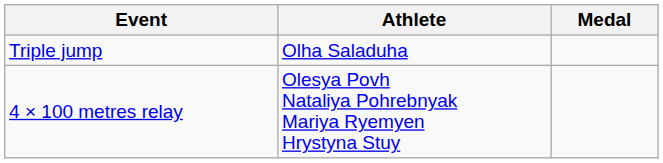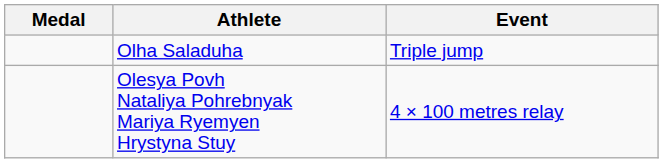columns swapped: Medal <-> Event
